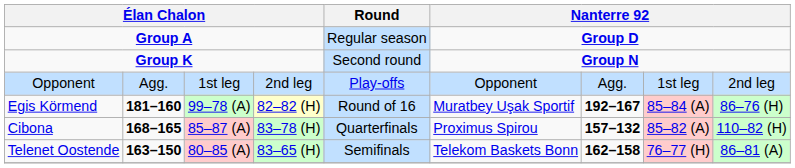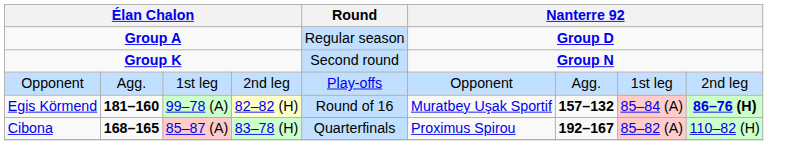Egis Körmend | column 7: 192–167 -> 157–132
Egis Körmend | column 9: normal -> bold
Cibona | column 7: 157–132 -> 192–167
- row: Telenet Oostende | 163–150 | 80–85 (A) | 83–65 (H) | Semifinals | Telekom Baskets Bonn | 162–158 | 76–77 (H) | 86–81 (A)
